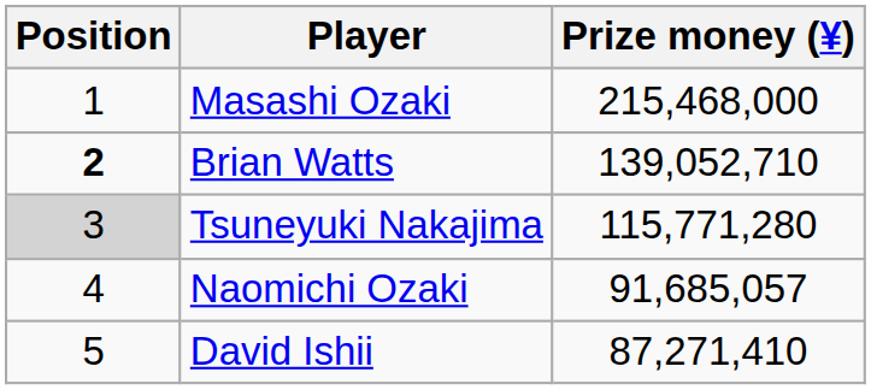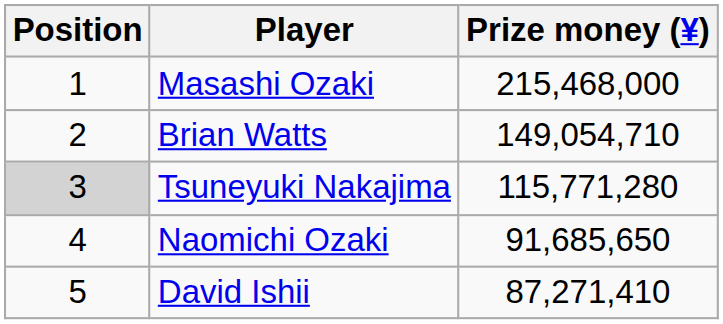Brian Watts | Position: bold -> normal
Brian Watts | Prize money (¥): 139,052,710 -> 149,054,710
Naomichi Ozaki | Prize money (¥): 91,685,057 -> 91,685,650
